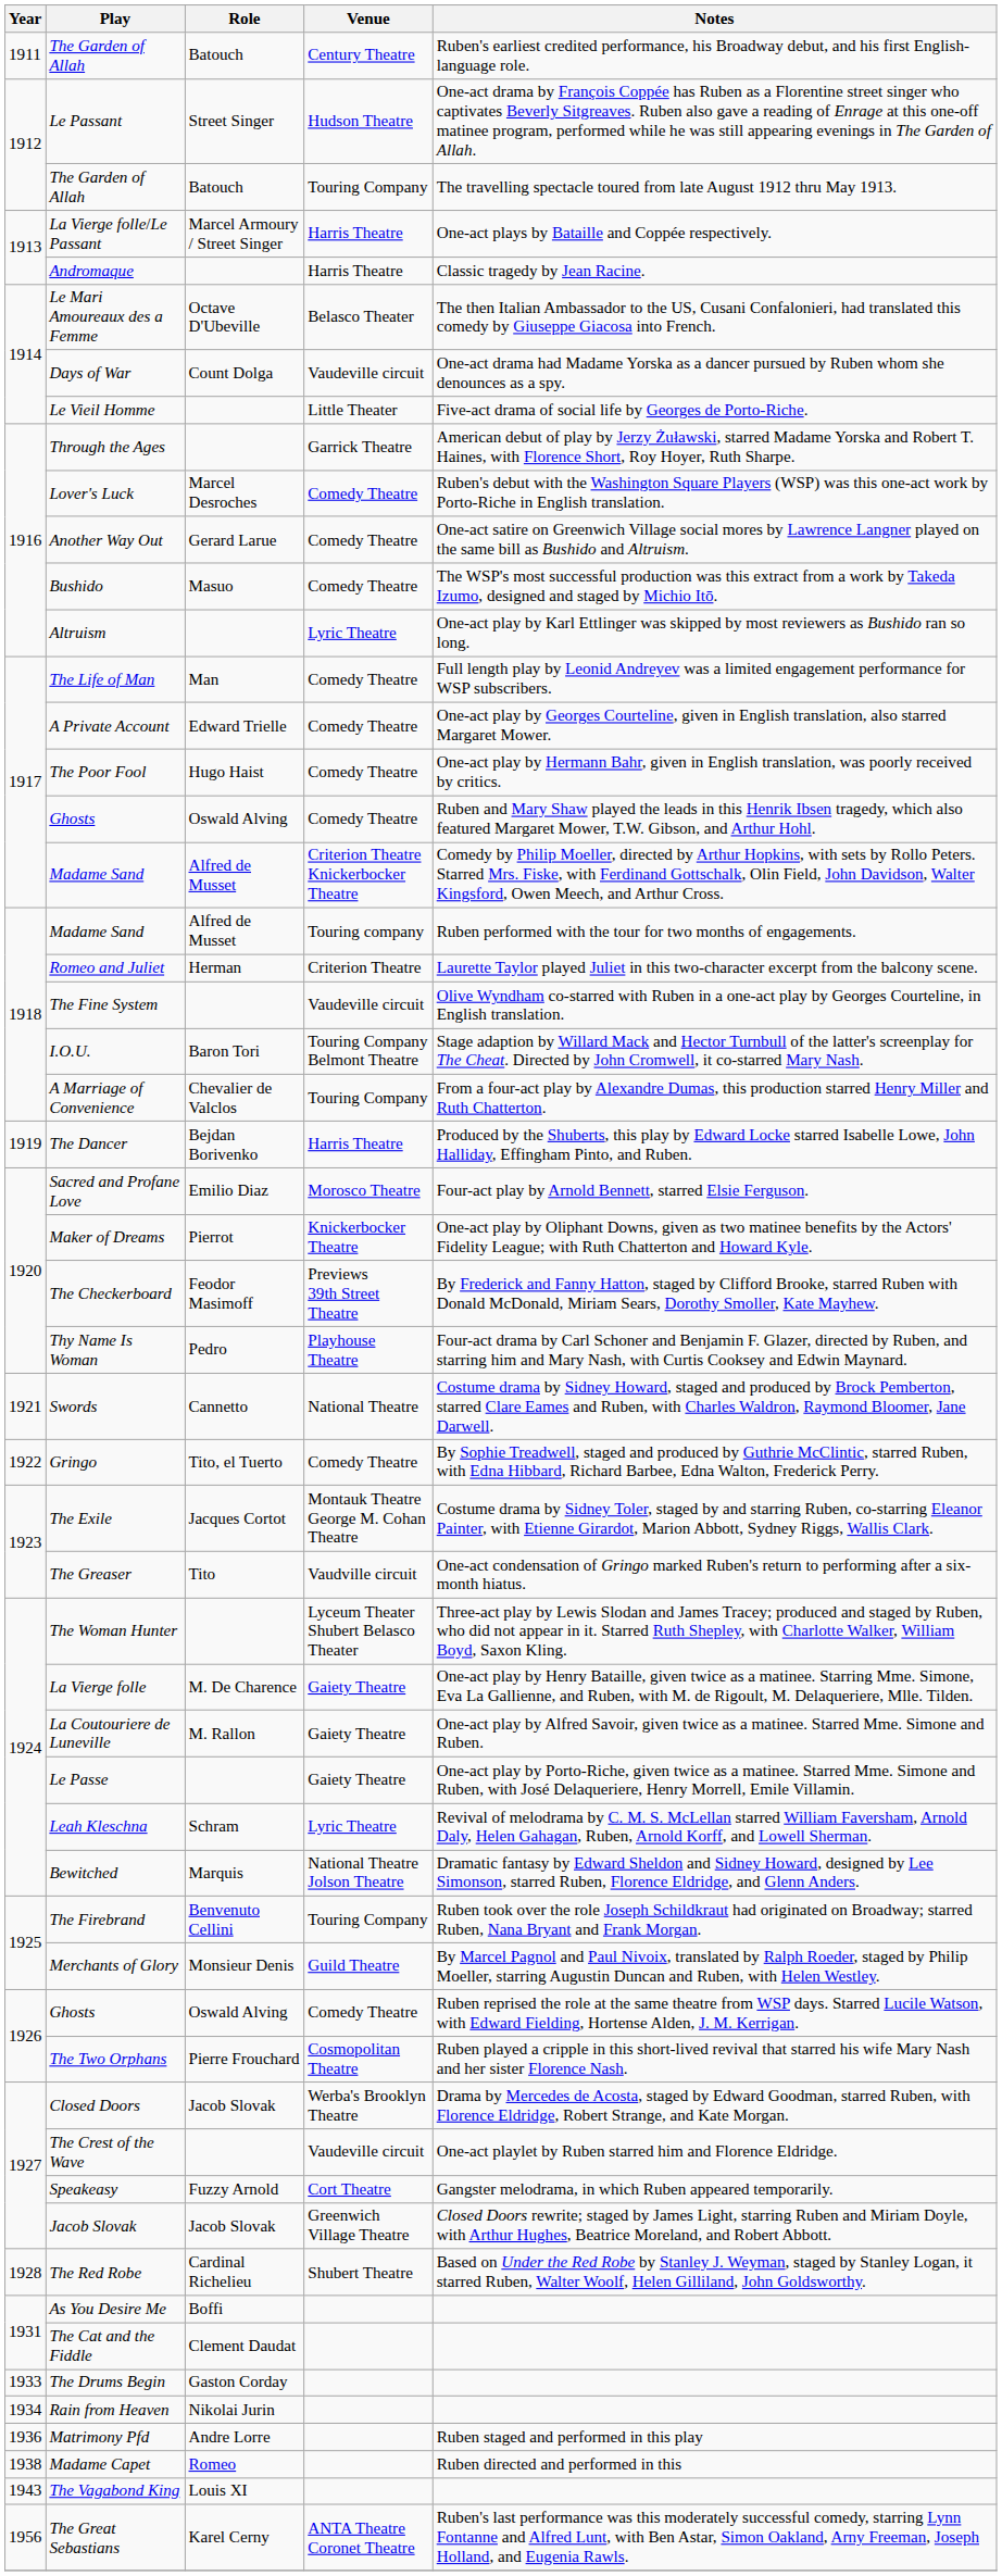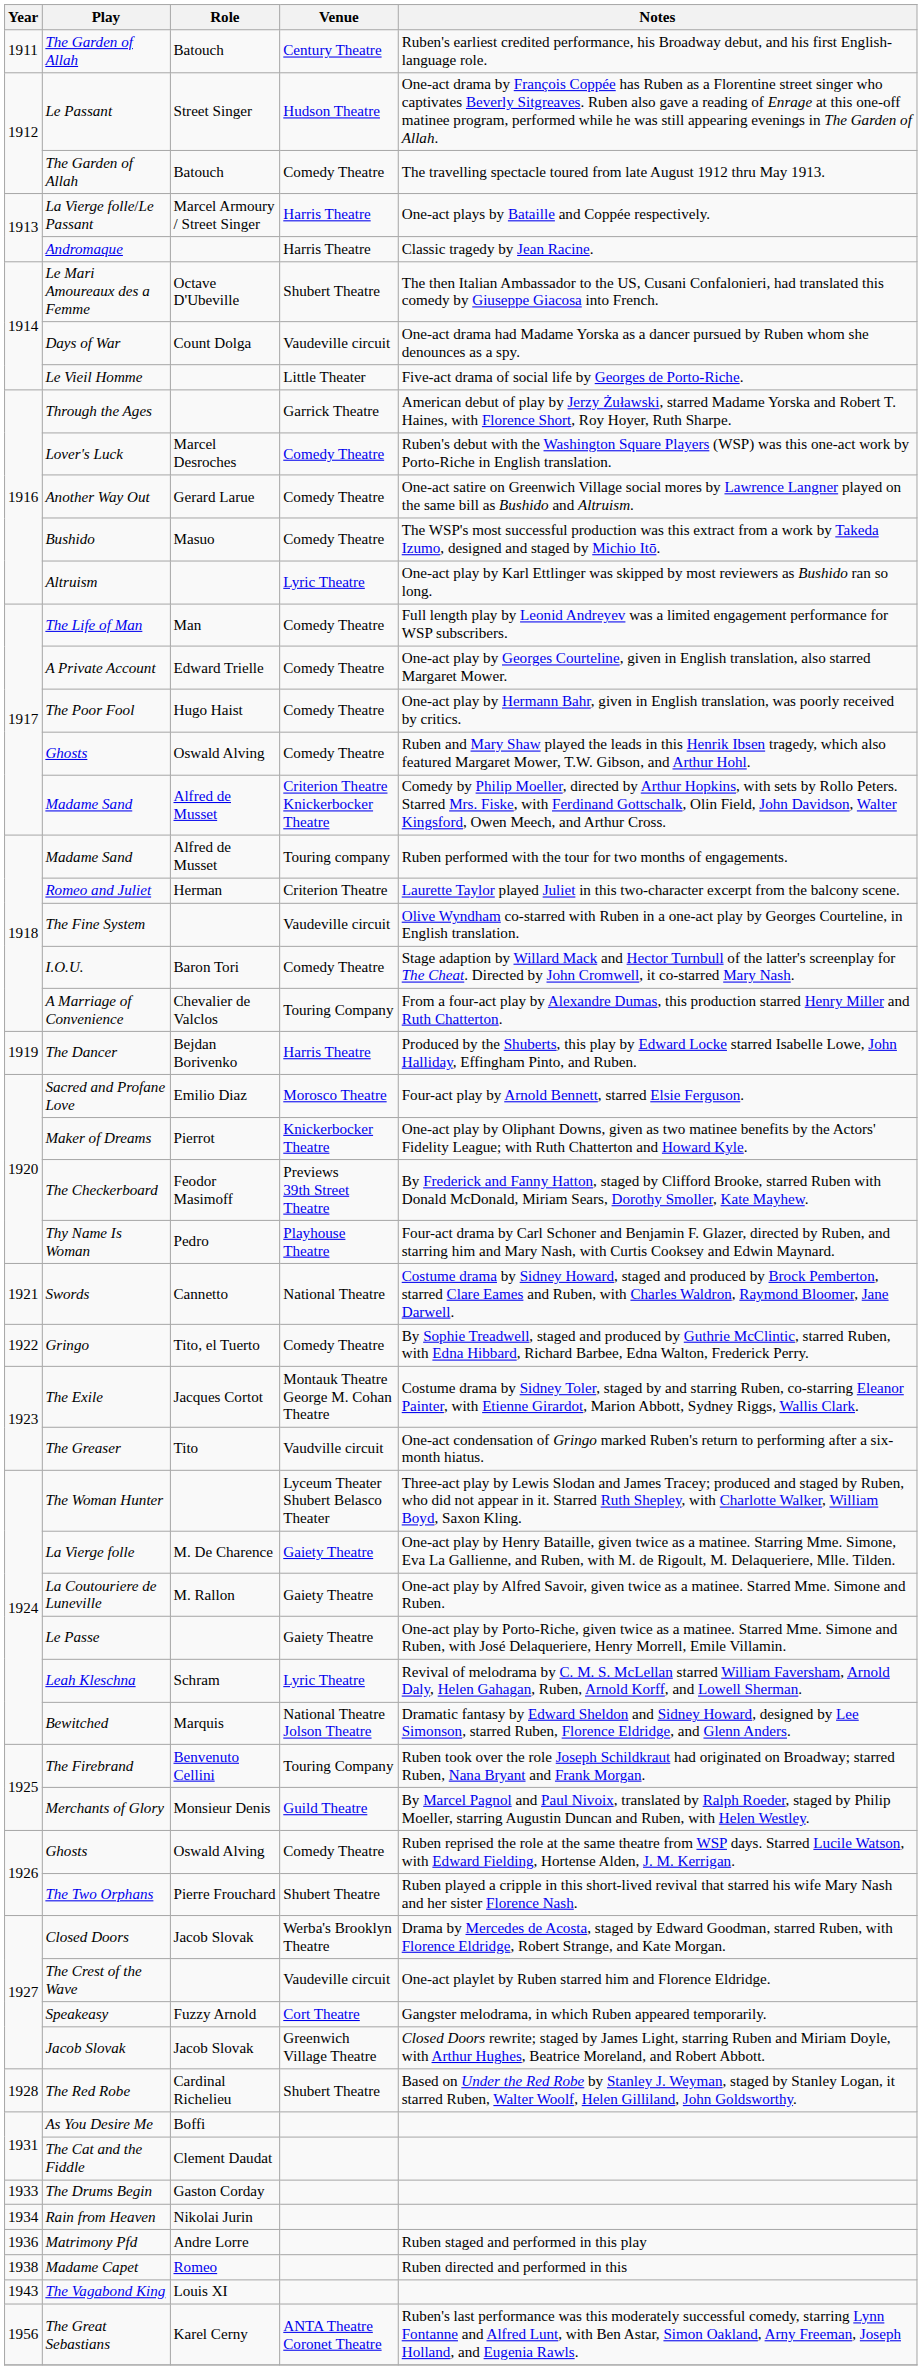1912 / The Garden of Allah | Venue: Touring Company -> Comedy Theatre
Le Mari Amoureaux des a Femme | Venue: Belasco Theater -> Shubert Theatre
I.O.U. | Venue: Touring Company Belmont Theatre -> Comedy Theatre
The Two Orphans | Venue: Cosmopolitan Theatre -> Shubert Theatre
